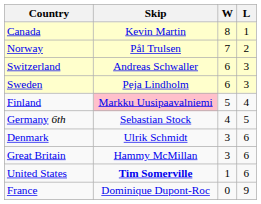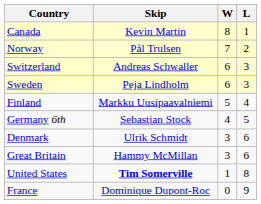Finland | Skip: pink background -> no background
United States | L: 6 -> 8
